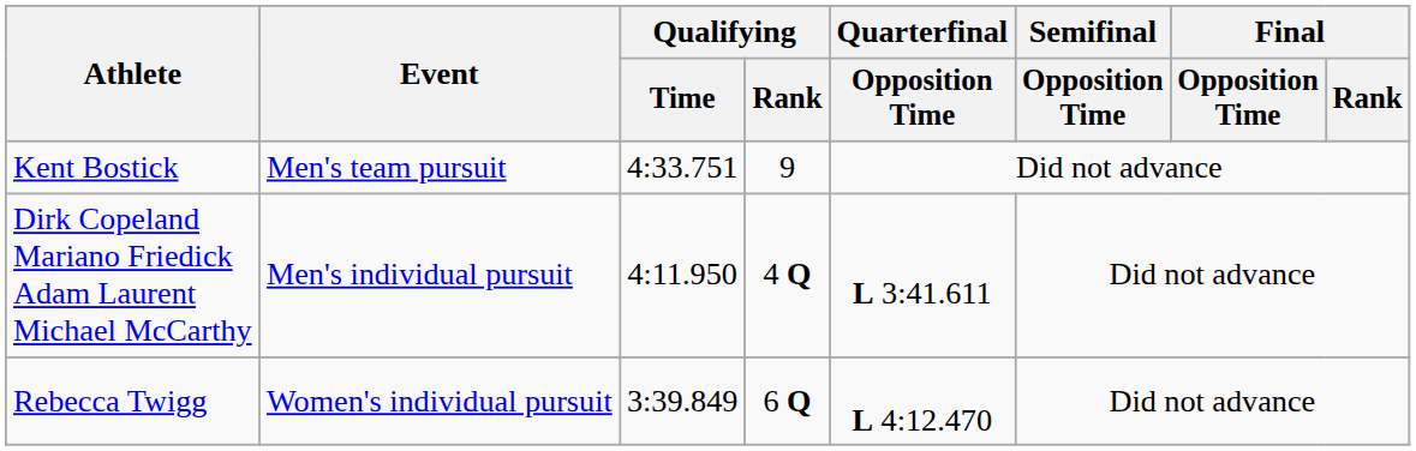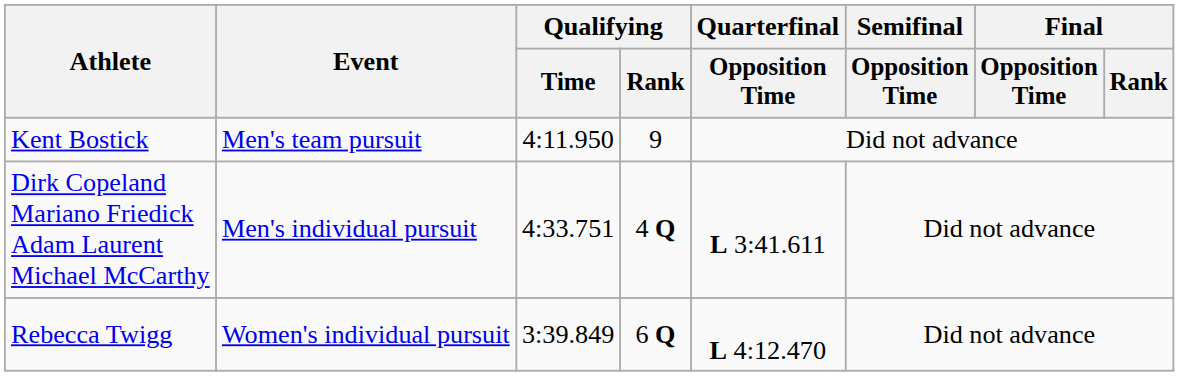Kent Bostick | Qualifying / Time: 4:33.751 -> 4:11.950
Dirk Copeland Mariano Friedick Adam Laurent Michael McCarthy | Qualifying / Time: 4:11.950 -> 4:33.751
